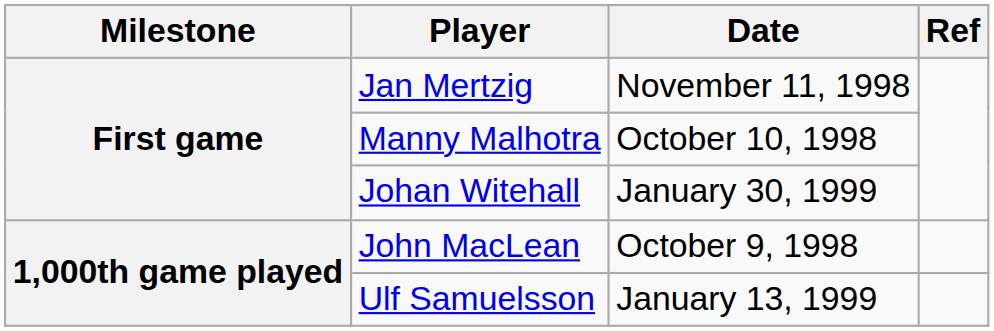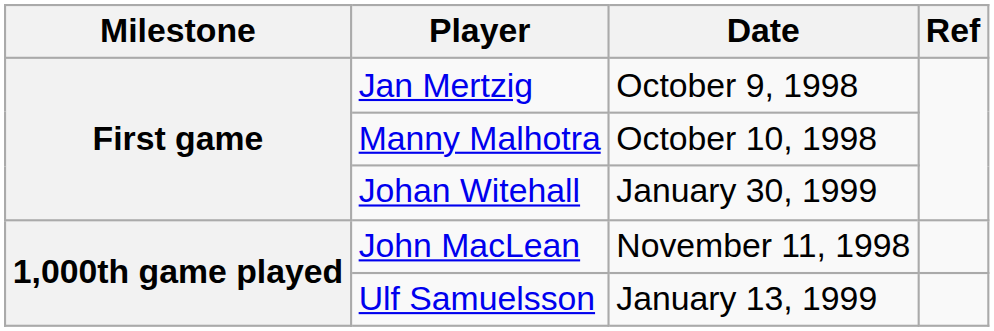Jan Mertzig | Date: November 11, 1998 -> October 9, 1998
John MacLean | Date: October 9, 1998 -> November 11, 1998
